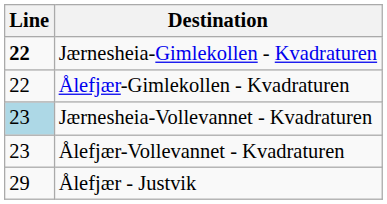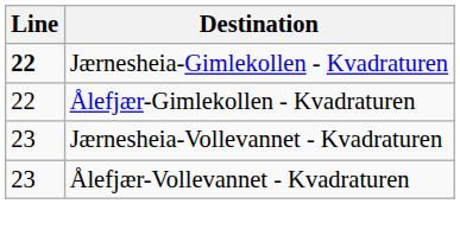Jærnesheia-Vollevannet - Kvadraturen | Line: lightblue background -> no background
- row: 29 | Ålefjær - Justvik
